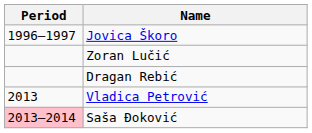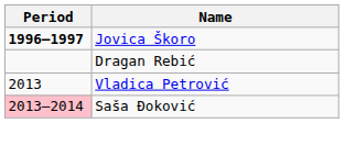Jovica Škoro | Period: normal -> bold
- row: Zoran Lučić
